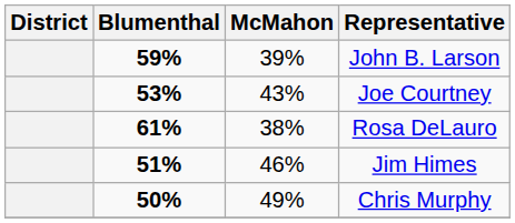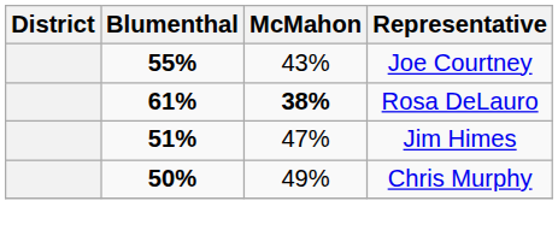- row: 59% | 39% | John B. Larson
Joe Courtney | Blumenthal: 53% -> 55%
Rosa DeLauro | McMahon: normal -> bold
Jim Himes | McMahon: 46% -> 47%
